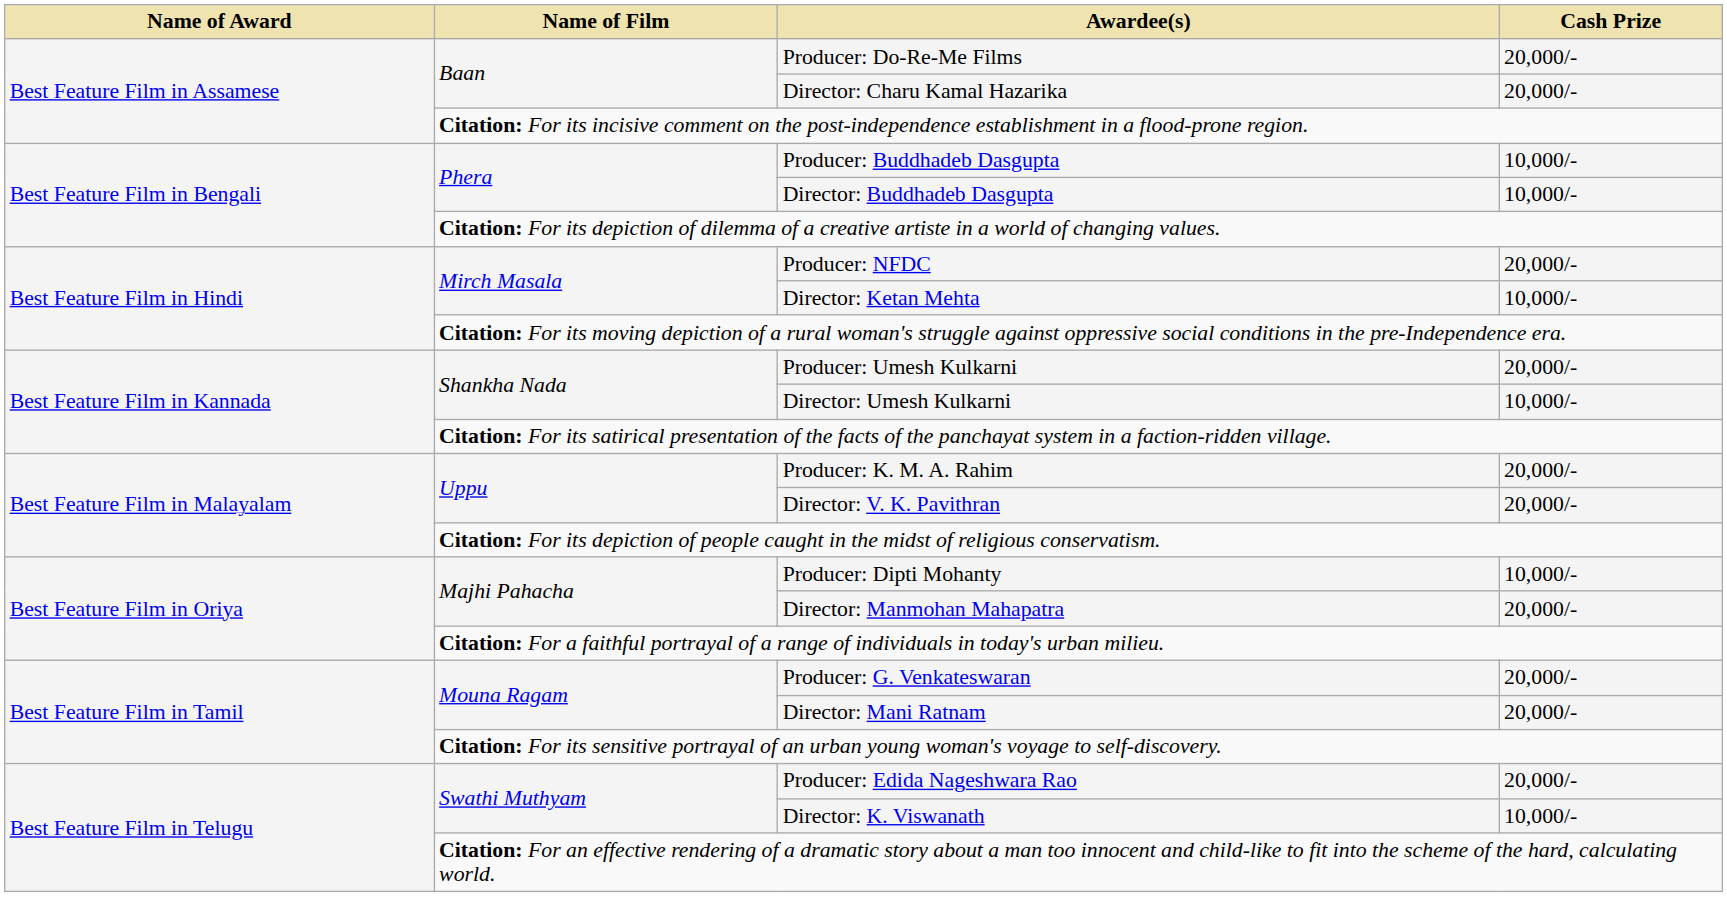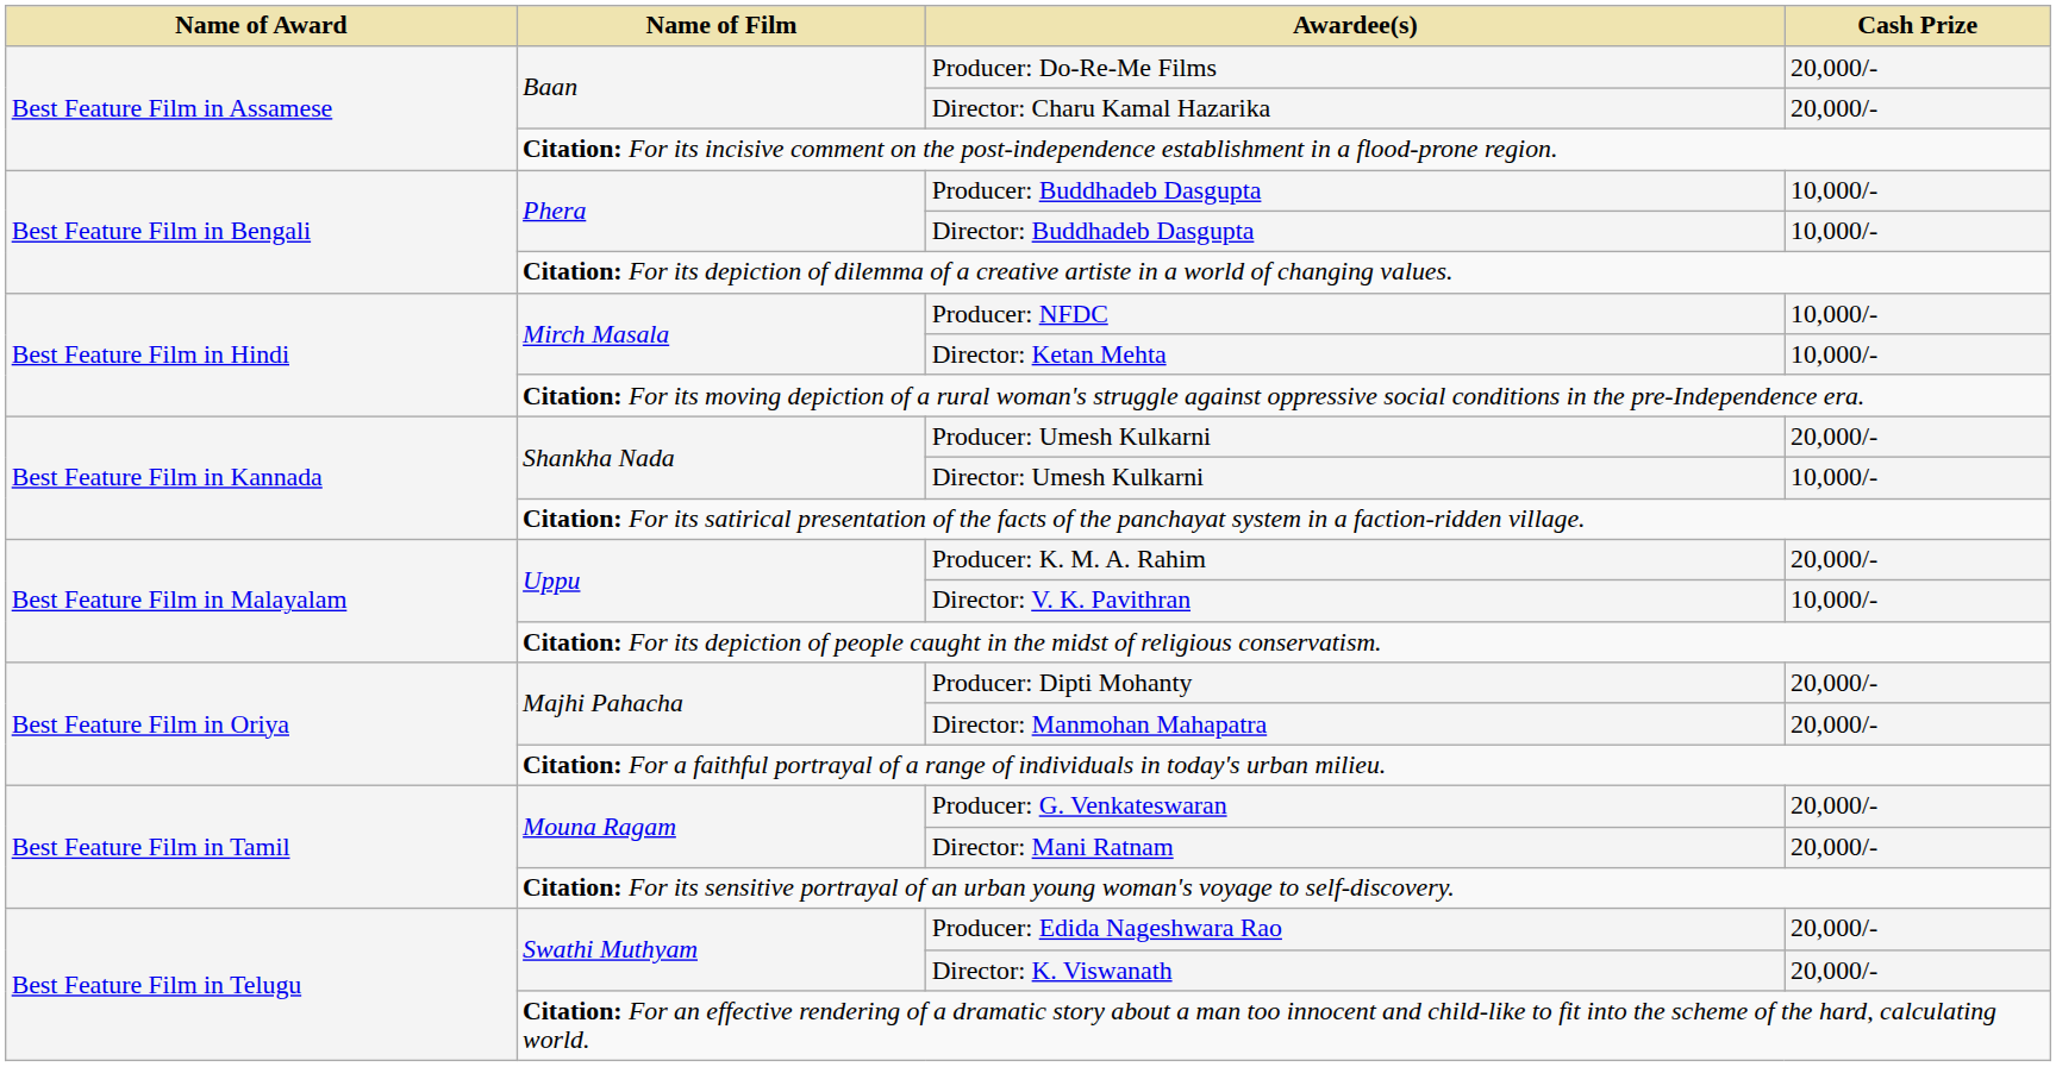Producer: NFDC | Cash Prize: 20,000/- -> 10,000/-
Director: V. K. Pavithran | Cash Prize: 20,000/- -> 10,000/-
Producer: Dipti Mohanty | Cash Prize: 10,000/- -> 20,000/-
Director: K. Viswanath | Cash Prize: 10,000/- -> 20,000/-
